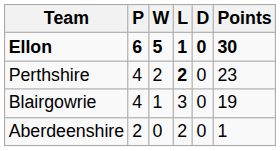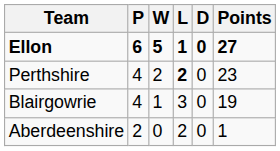Ellon | Points: 30 -> 27
